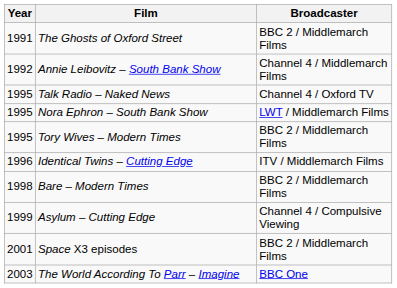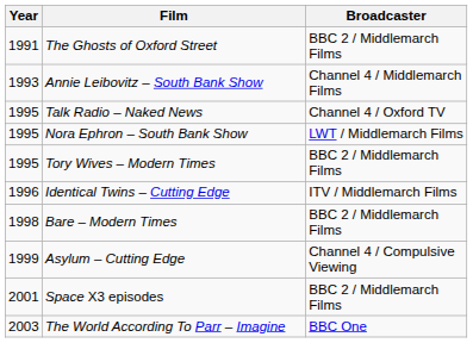Annie Leibovitz – South Bank Show | Year: 1992 -> 1993
